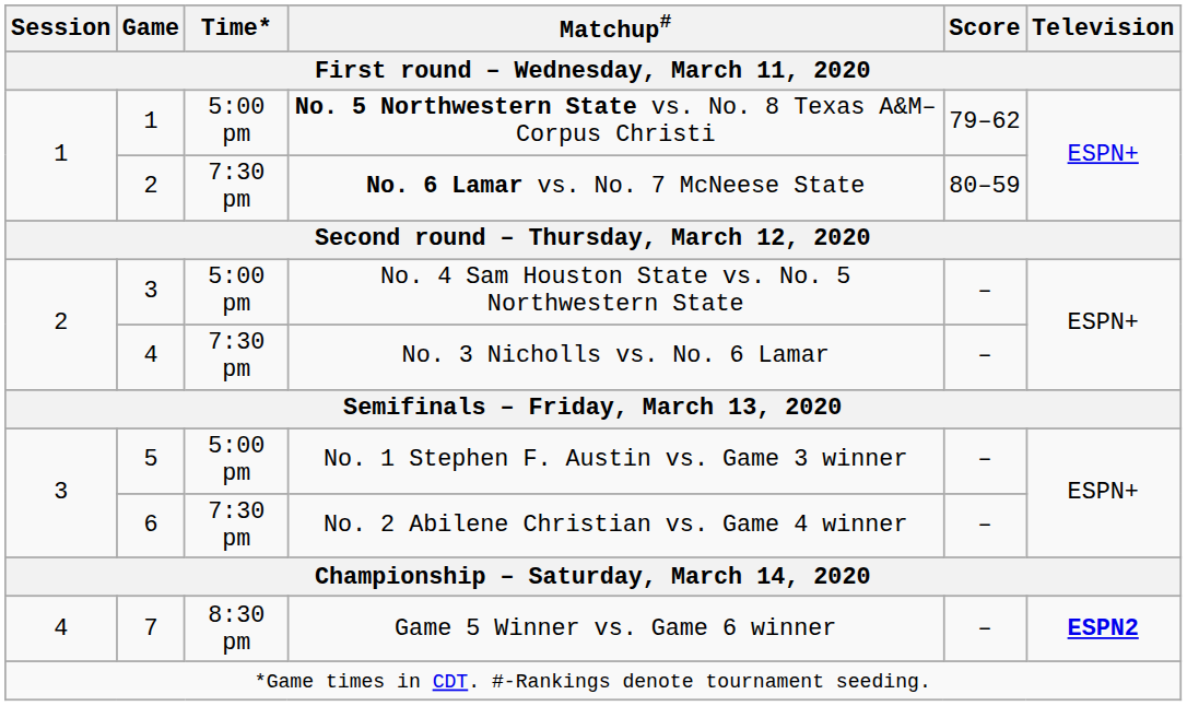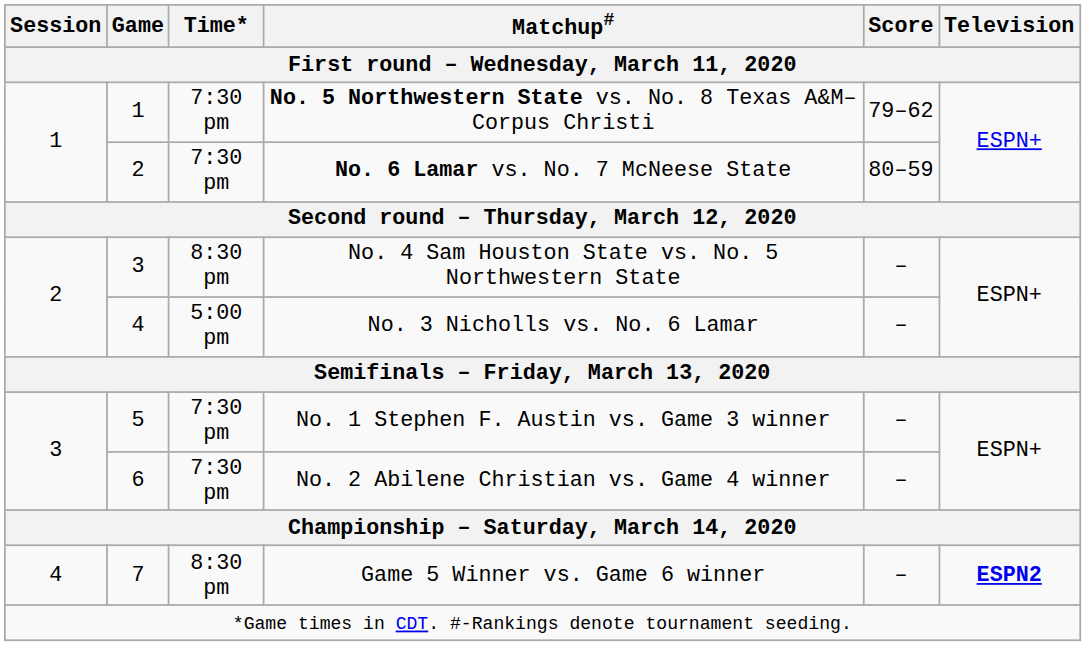No. 5 Northwestern State vs. No. 8 Texas A&M–Corpus Christi | Time*: 5:00 pm -> 7:30 pm
No. 4 Sam Houston State vs. No. 5 Northwestern State | Time*: 5:00 pm -> 8:30 pm
No. 3 Nicholls vs. No. 6 Lamar | Time*: 7:30 pm -> 5:00 pm
No. 1 Stephen F. Austin vs. Game 3 winner | Time*: 5:00 pm -> 7:30 pm
